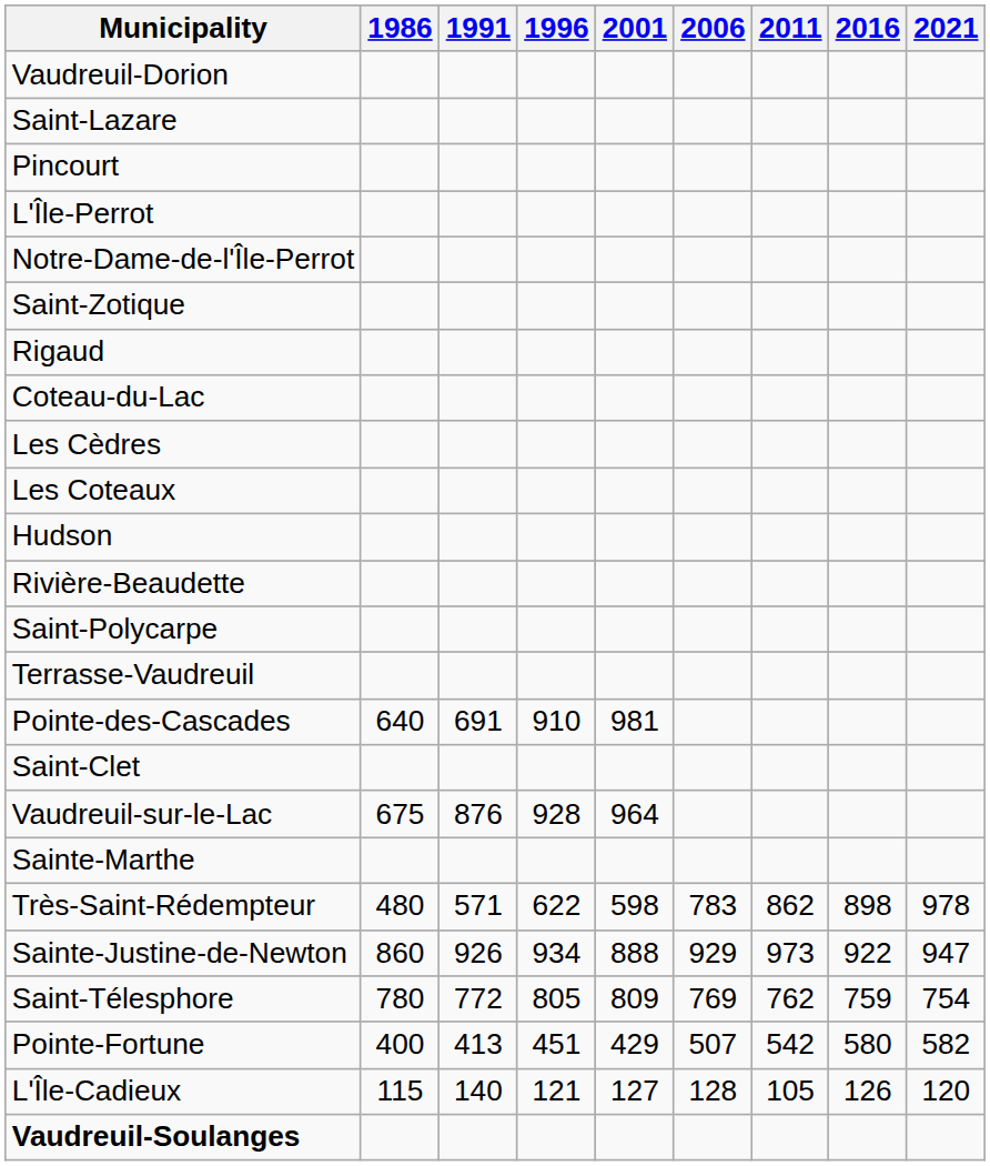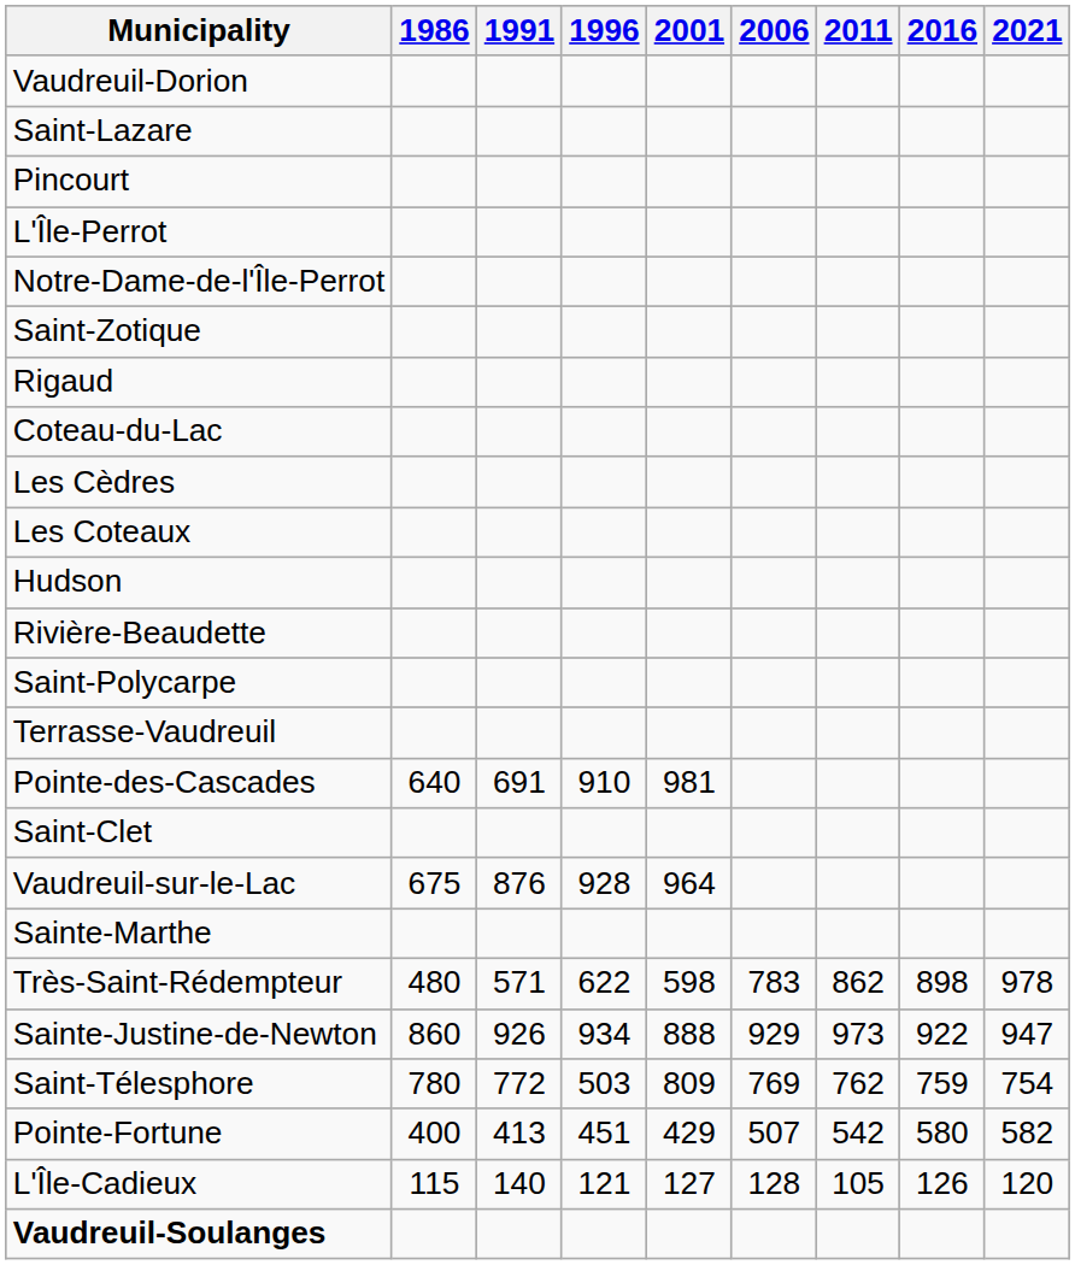Saint-Télesphore | 1996: 805 -> 503
